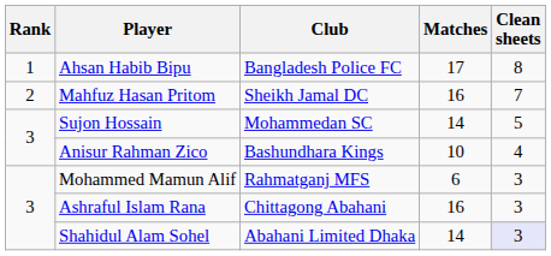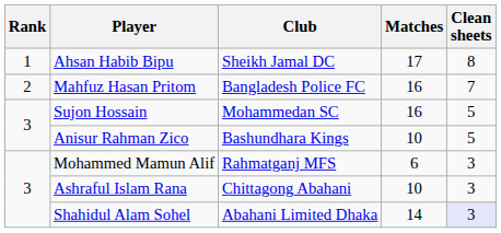Ahsan Habib Bipu | Club: Bangladesh Police FC -> Sheikh Jamal DC
Mahfuz Hasan Pritom | Club: Sheikh Jamal DC -> Bangladesh Police FC
Sujon Hossain | Matches: 14 -> 16
Anisur Rahman Zico | Clean sheets: 4 -> 5
Ashraful Islam Rana | Matches: 16 -> 10
